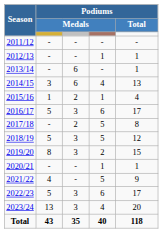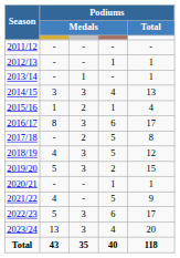2013/14 | column 3: 6 -> 1
2014/15 | column 3: 6 -> 3
2016/17 | column 2: 5 -> 8
2018/19 | column 2: 5 -> 4
2019/20 | column 2: 8 -> 5
